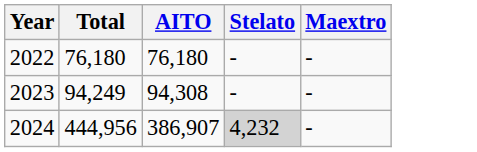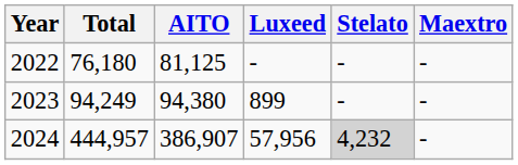+ column: Luxeed | - | 899 | 57,956
2022 | AITO: 76,180 -> 81,125
2023 | AITO: 94,308 -> 94,380
2024 | Total: 444,956 -> 444,957
